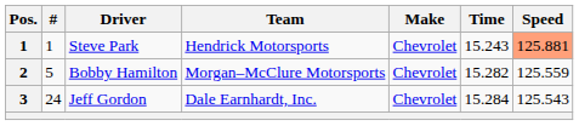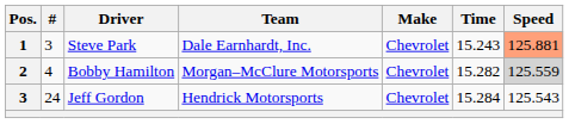Steve Park | #: 1 -> 3
Steve Park | Team: Hendrick Motorsports -> Dale Earnhardt, Inc.
Bobby Hamilton | #: 5 -> 4
Bobby Hamilton | Speed: no background -> lightgrey background
Jeff Gordon | Team: Dale Earnhardt, Inc. -> Hendrick Motorsports
